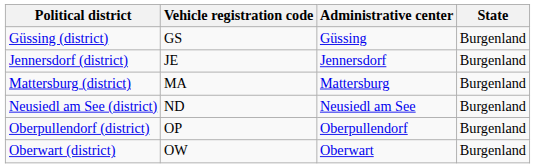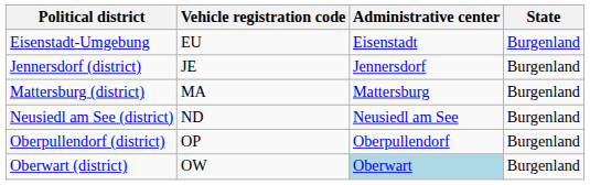+ row: Eisenstadt-Umgebung | EU | Eisenstadt | Burgenland
- row: Güssing (district) | GS | Güssing | Burgenland
Oberwart (district) | Administrative center: no background -> lightblue background
